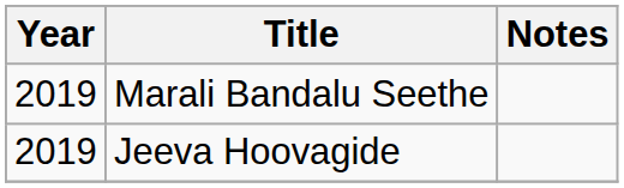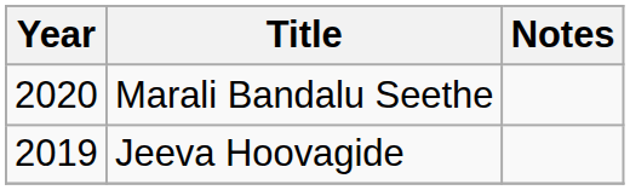Marali Bandalu Seethe | Year: 2019 -> 2020
